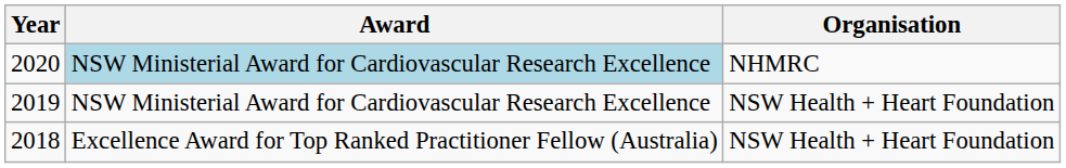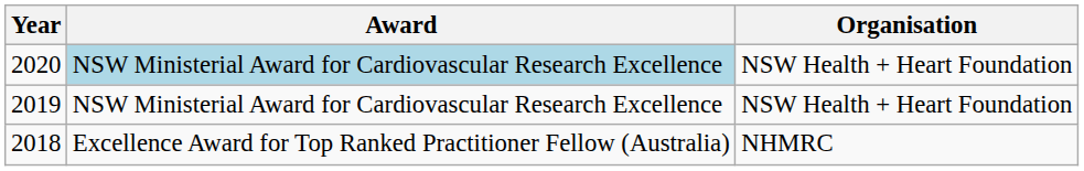2020 | Organisation: NHMRC -> NSW Health + Heart Foundation
2018 | Organisation: NSW Health + Heart Foundation -> NHMRC
